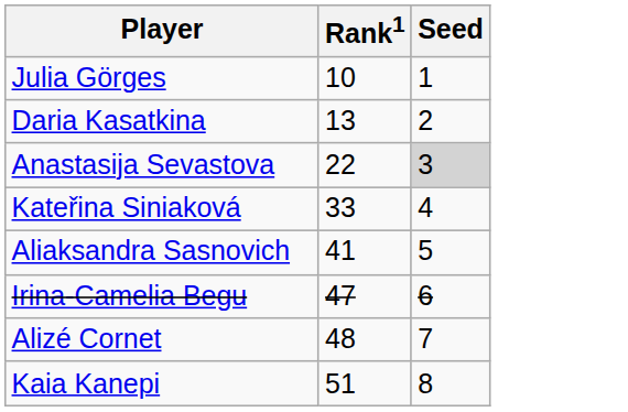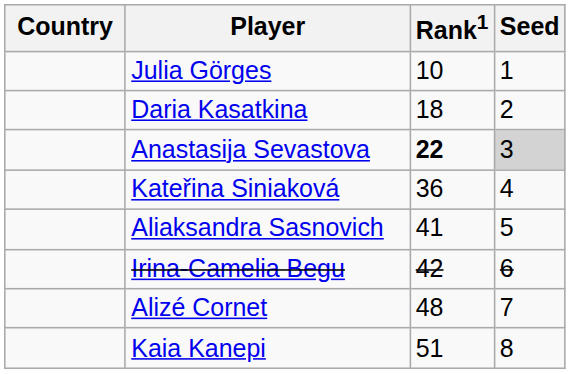+ column: Country
Daria Kasatkina | Rank1: 13 -> 18
Anastasija Sevastova | Rank1: normal -> bold
Kateřina Siniaková | Rank1: 33 -> 36
Irina-Camelia Begu | Rank1: 47 -> 42
